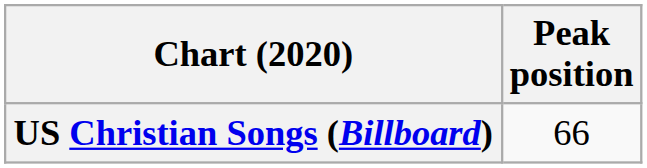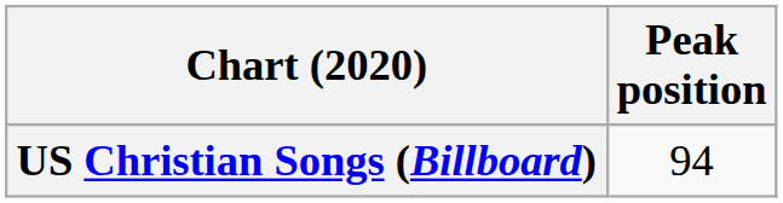US Christian Songs (Billboard) | Peak position: 66 -> 94
